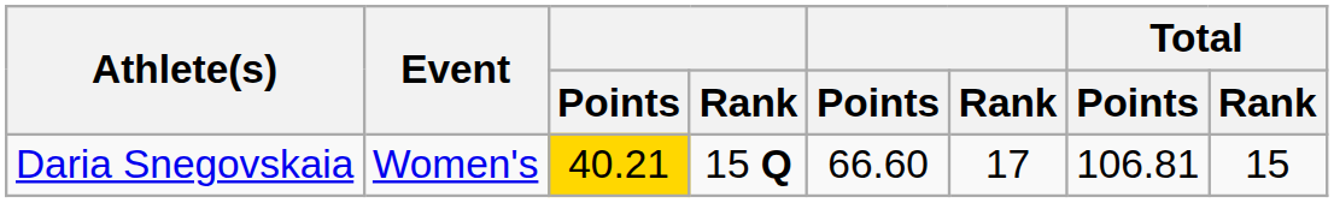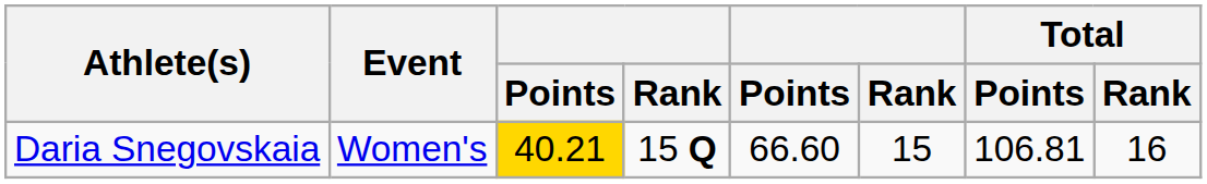Daria Snegovskaia | column 6: 17 -> 15
Daria Snegovskaia | Total / Rank: 15 -> 16
